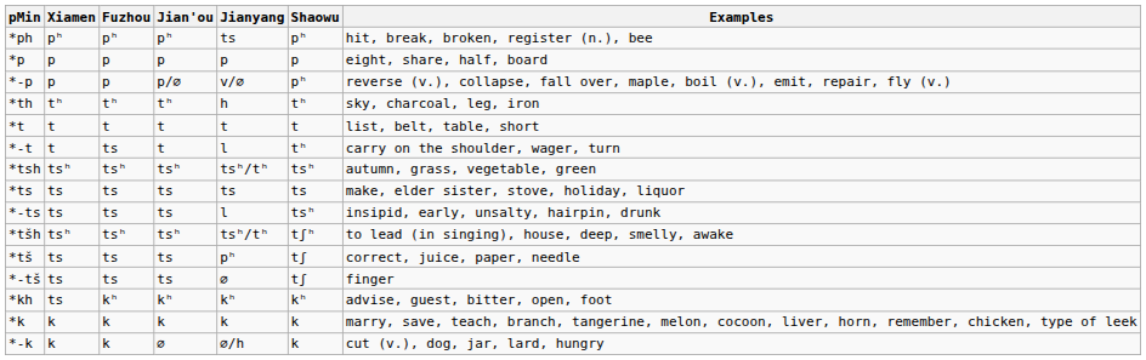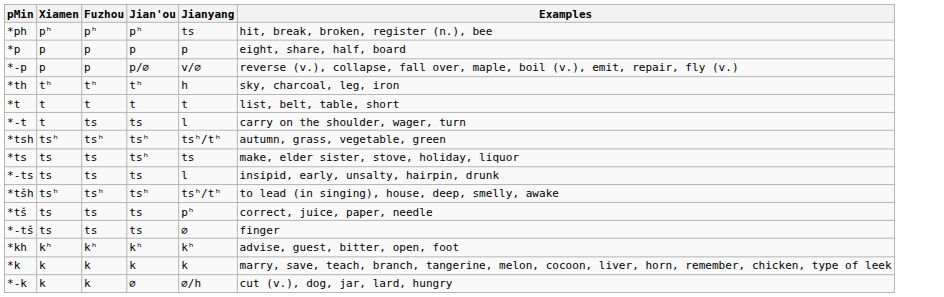- column: Shaowu | pʰ | p | pʰ | tʰ | t | tʰ | tsʰ | ts | tsʰ | tʃʰ | tʃ | tʃ | kʰ | k | k
*-t | Jian'ou: t -> ts
*ts | Jian'ou: ts -> tsʰ
*kh | Xiamen: ts -> kʰ
